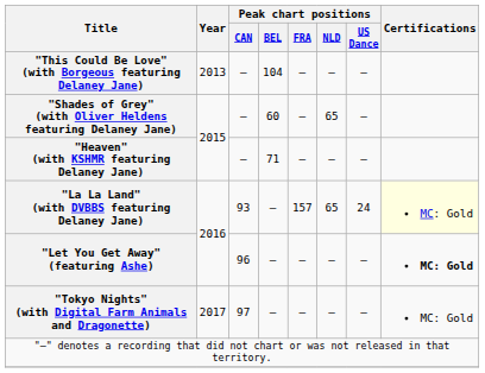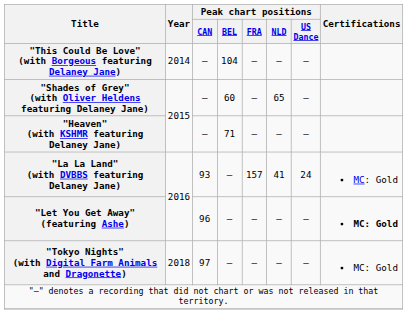"This Could Be Love" (with Borgeous featuring Delaney Jane) | Year: 2013 -> 2014
"La La Land" (with DVBBS featuring Delaney Jane) | Peak chart positions / NLD: 65 -> 41
"La La Land" (with DVBBS featuring Delaney Jane) | Certifications: lightyellow background -> no background
"Tokyo Nights" (with Digital Farm Animals and Dragonette) | Year: 2017 -> 2018
